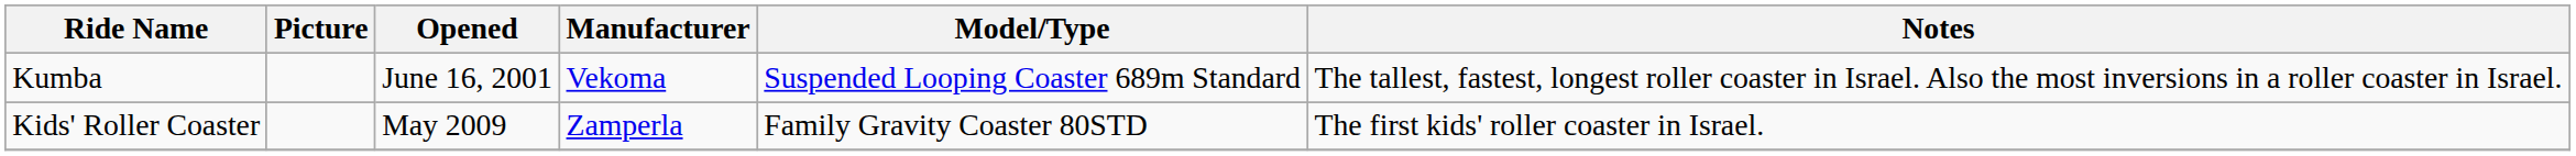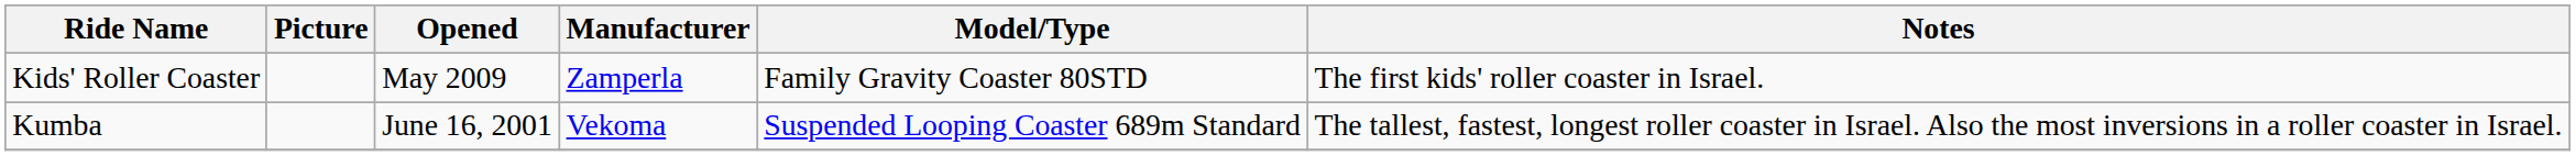rows swapped: Kumba <-> Kids' Roller Coaster
